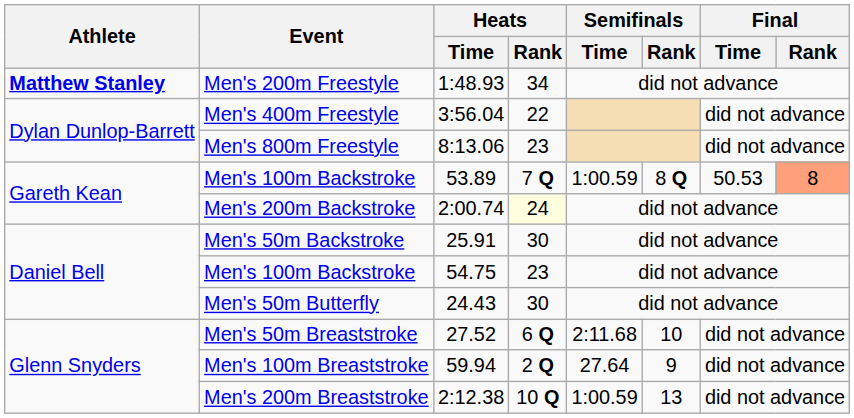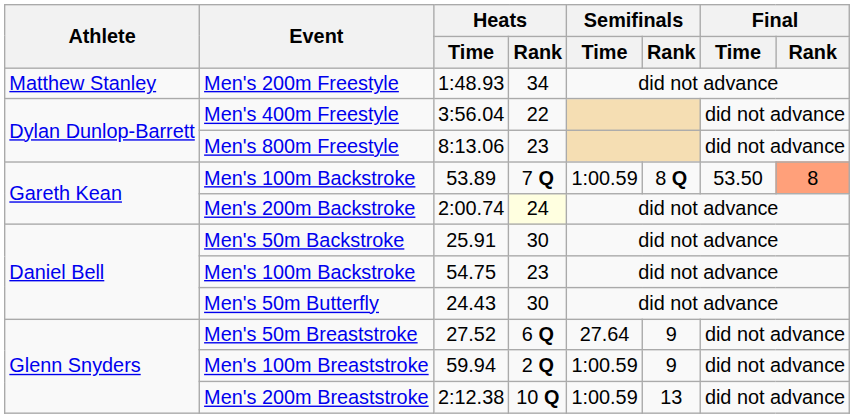Men's 200m Freestyle | Athlete: bold -> normal
Men's 100m Backstroke / 53.89 | Final / Time: 50.53 -> 53.50
Men's 50m Breaststroke | Semifinals / Time: 2:11.68 -> 27.64
Men's 50m Breaststroke | Semifinals / Rank: 10 -> 9
Men's 100m Breaststroke | Semifinals / Time: 27.64 -> 1:00.59
